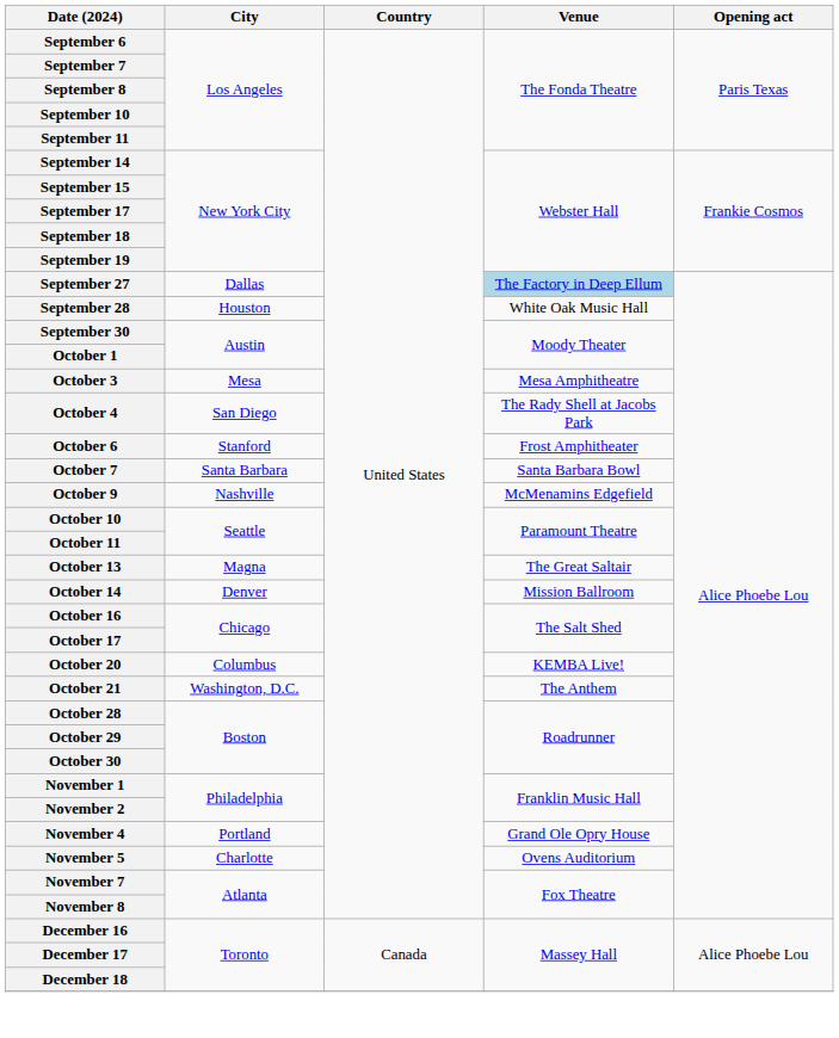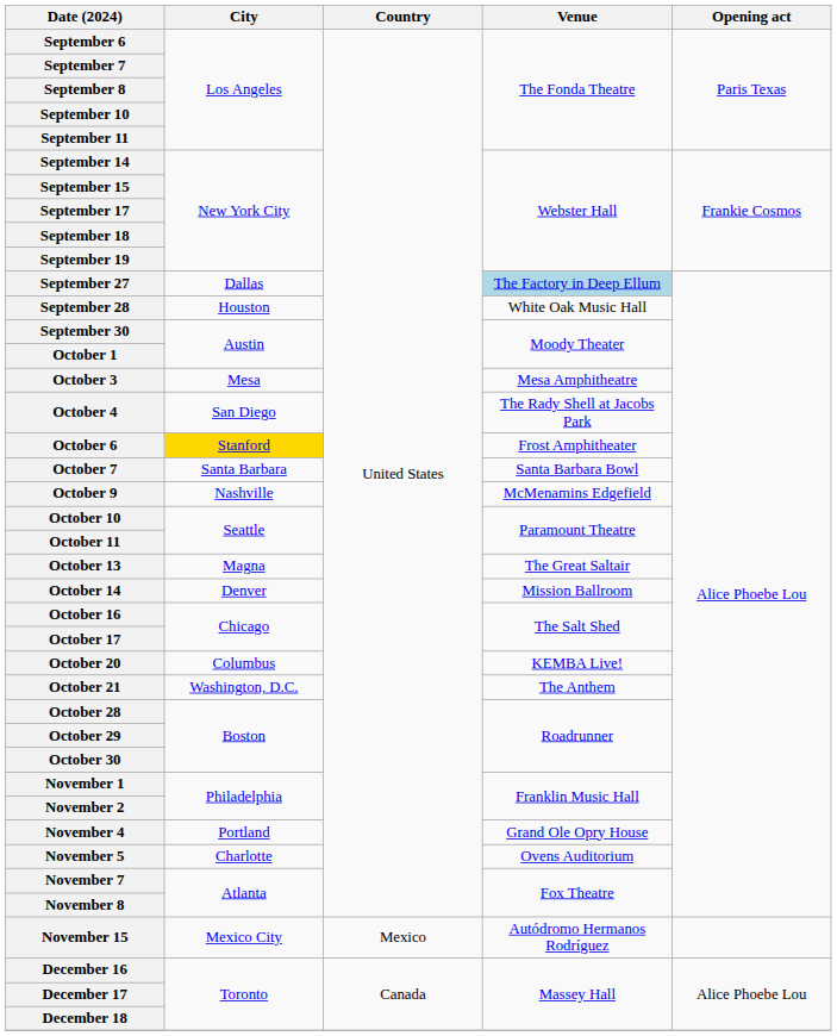October 6 | City: no background -> gold background
+ row: November 15 | Mexico City | Mexico | Autódromo Hermanos Rodríguez
